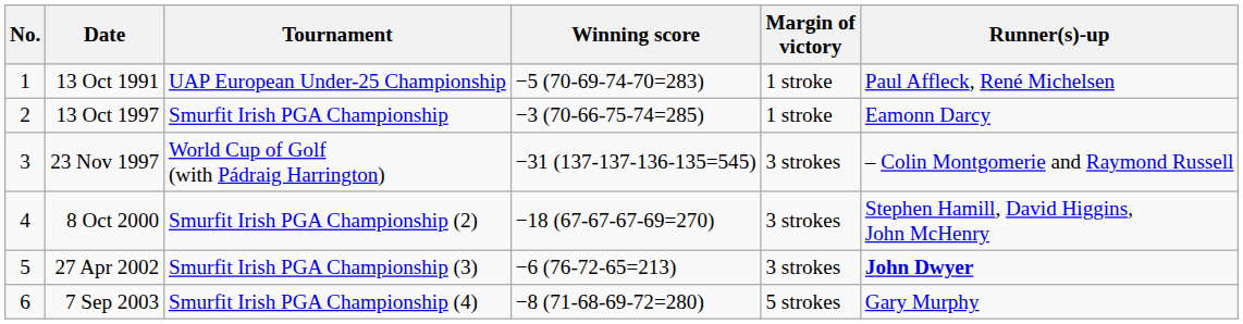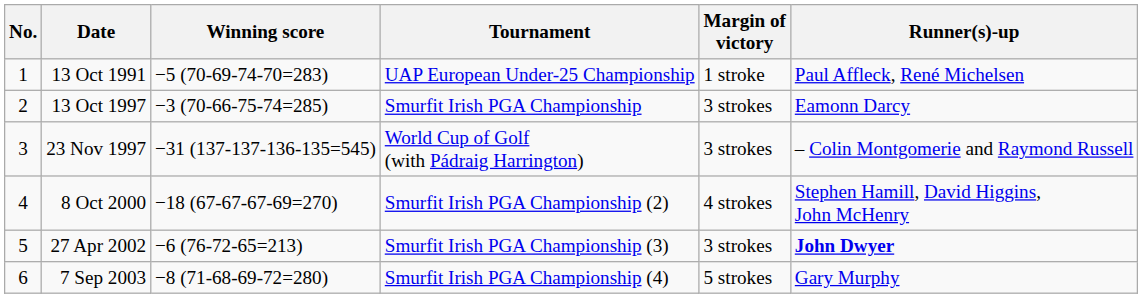columns swapped: Tournament <-> Winning score
13 Oct 1997 | Margin of victory: 1 stroke -> 3 strokes
8 Oct 2000 | Margin of victory: 3 strokes -> 4 strokes
